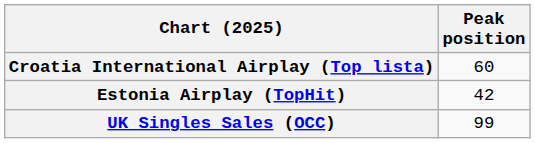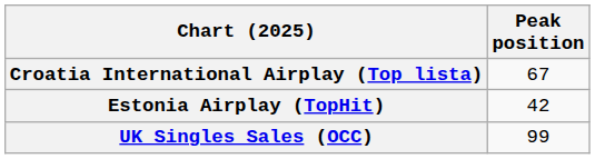Croatia International Airplay (Top lista) | Peak position: 60 -> 67
